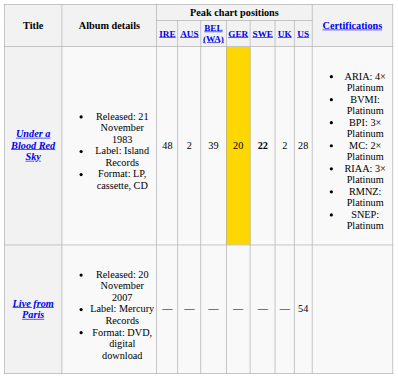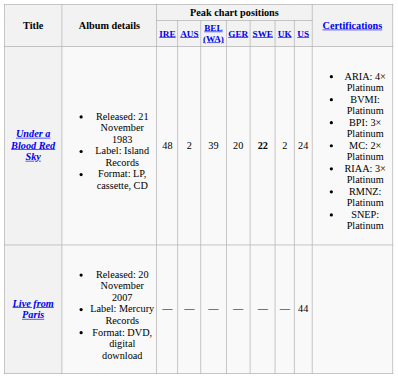Under a Blood Red Sky | Peak chart positions / GER: gold background -> no background
Under a Blood Red Sky | Peak chart positions / US: 28 -> 24
Live from Paris | Peak chart positions / US: 54 -> 44
